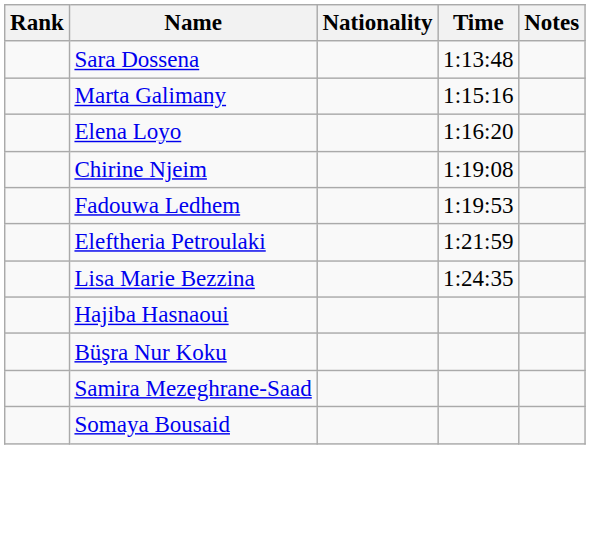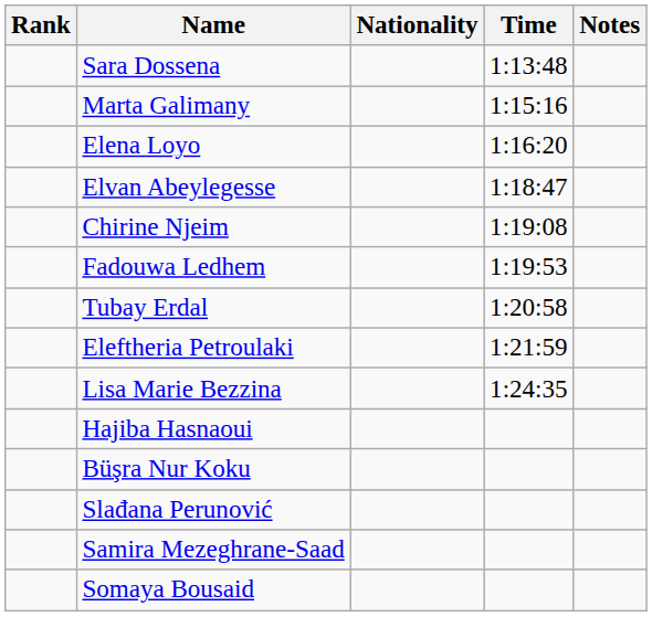+ row: Elvan Abeylegesse | 1:18:47
+ row: Tubay Erdal | 1:20:58
+ row: Slađana Perunović
